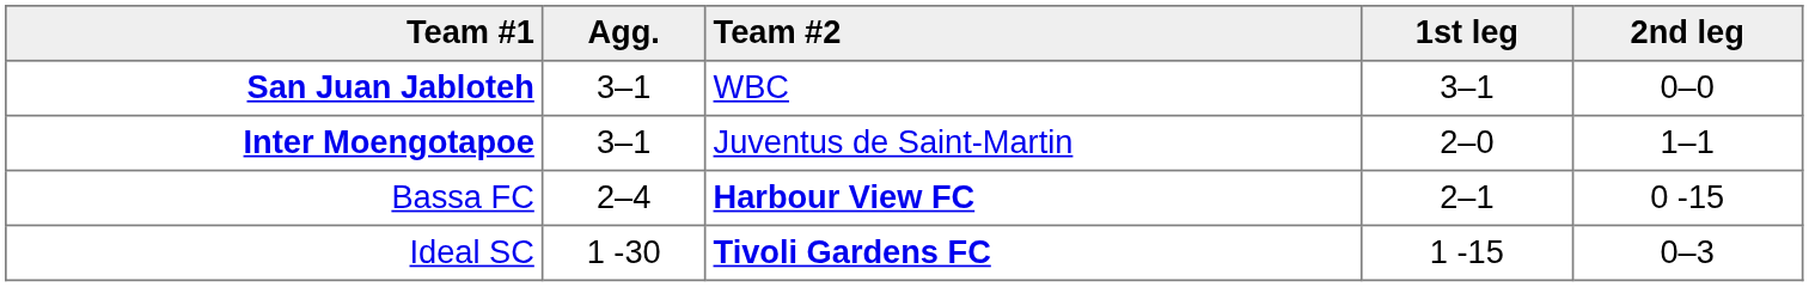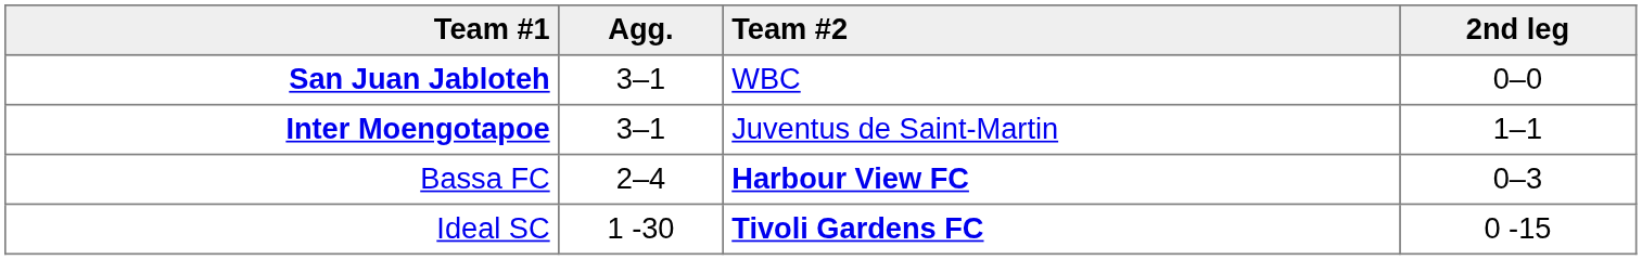- column: 1st leg | 3–1 | 2–0 | 2–1 | 1 -15
Bassa FC | 2nd leg: 0 -15 -> 0–3
Ideal SC | 2nd leg: 0–3 -> 0 -15
